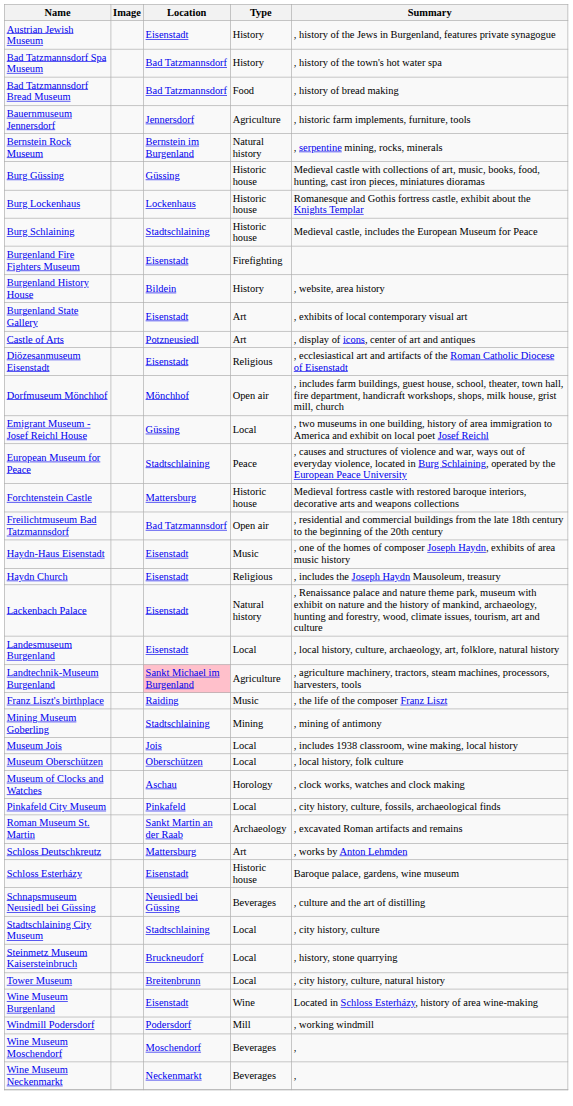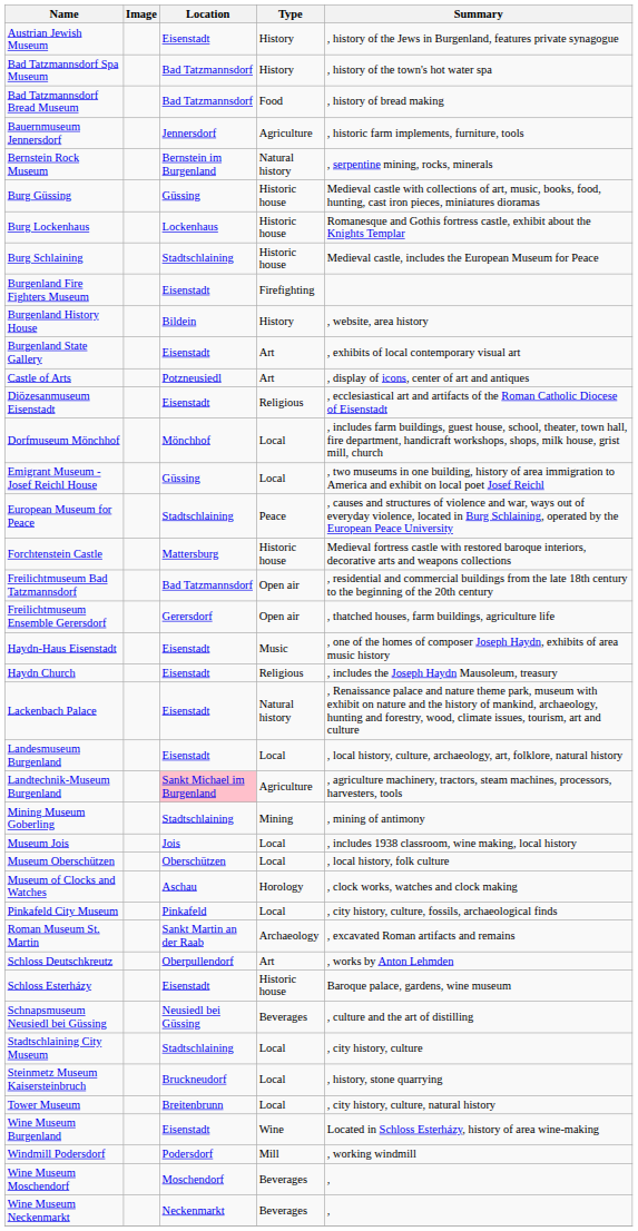Dorfmuseum Mönchhof | Type: Open air -> Local
+ row: Freilichtmuseum Ensemble Gerersdorf | Gerersdorf | Open air | , thatched houses, farm buildings, agriculture life
- row: Franz Liszt's birthplace | Raiding | Music | , the life of the composer Franz Liszt
Schloss Deutschkreutz | Location: Mattersburg -> Oberpullendorf
